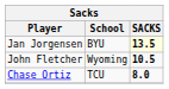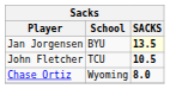John Fletcher | School: Wyoming -> TCU
Chase Ortiz | School: TCU -> Wyoming
